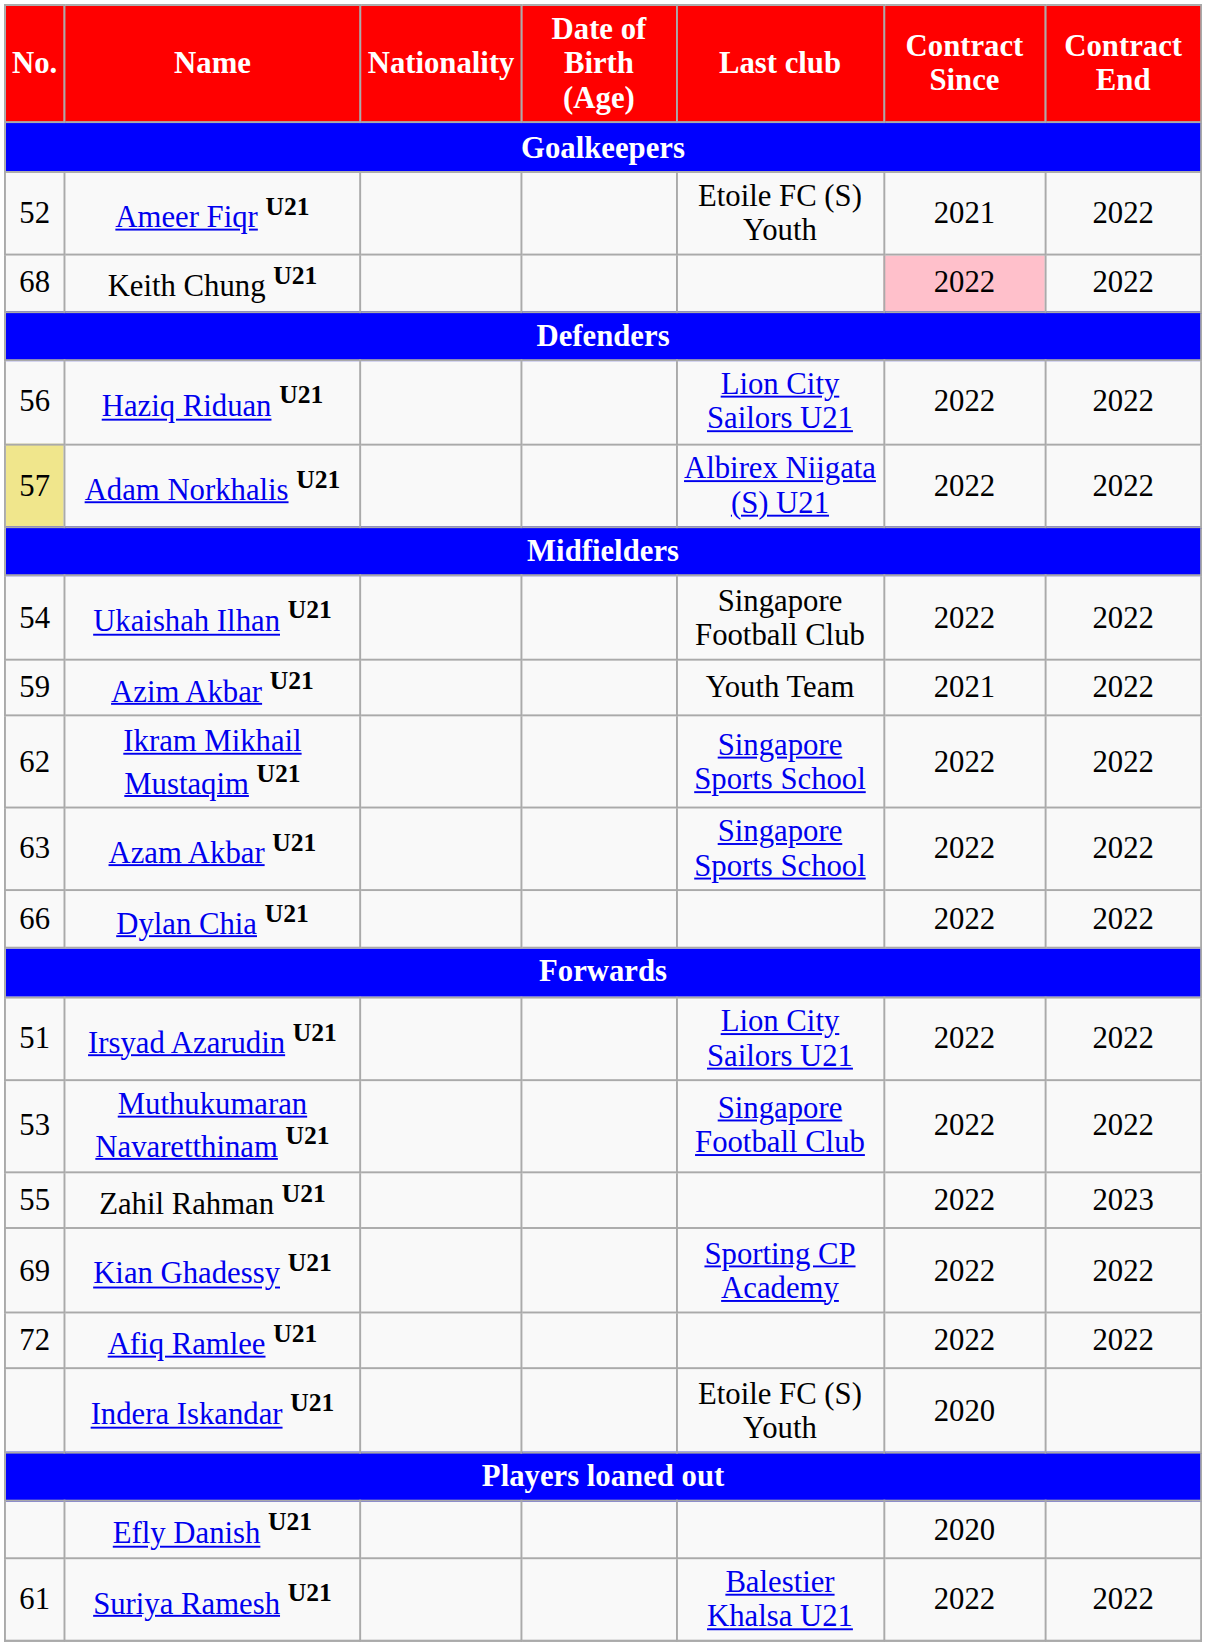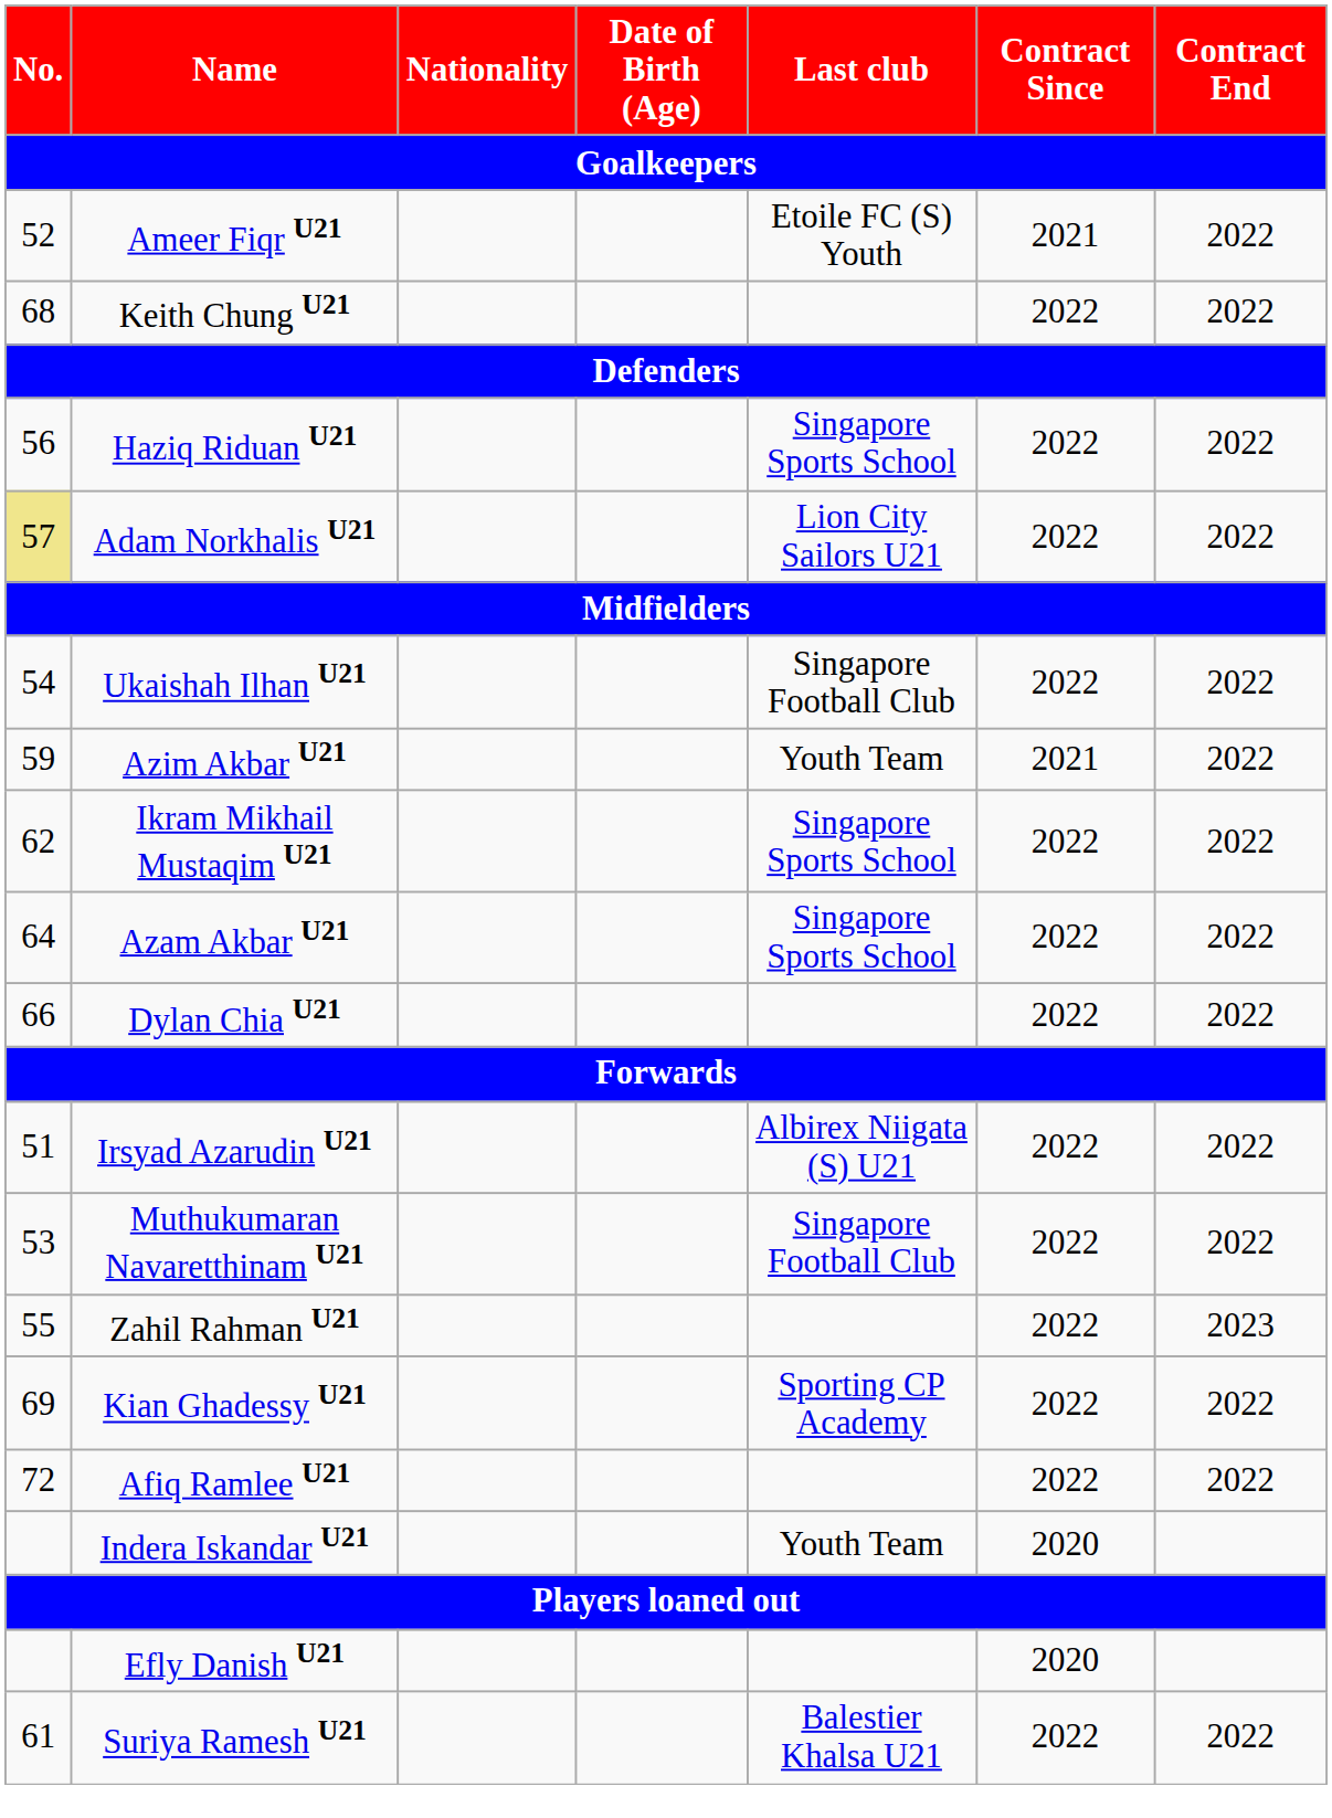Keith Chung U21 | Contract Since: pink background -> no background
Haziq Riduan U21 | Last club: Lion City Sailors U21 -> Singapore Sports School
Adam Norkhalis U21 | Last club: Albirex Niigata (S) U21 -> Lion City Sailors U21
Azam Akbar U21 | No.: 63 -> 64
Irsyad Azarudin U21 | Last club: Lion City Sailors U21 -> Albirex Niigata (S) U21
Indera Iskandar U21 | Last club: Etoile FC (S) Youth -> Youth Team
